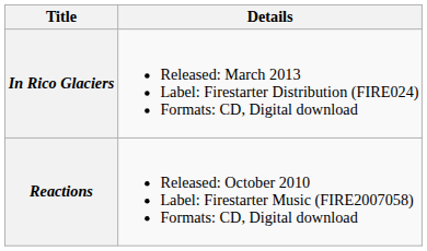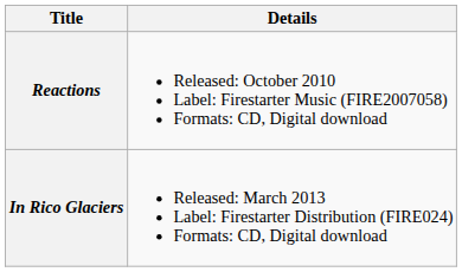rows swapped: Reactions <-> In Rico Glaciers
